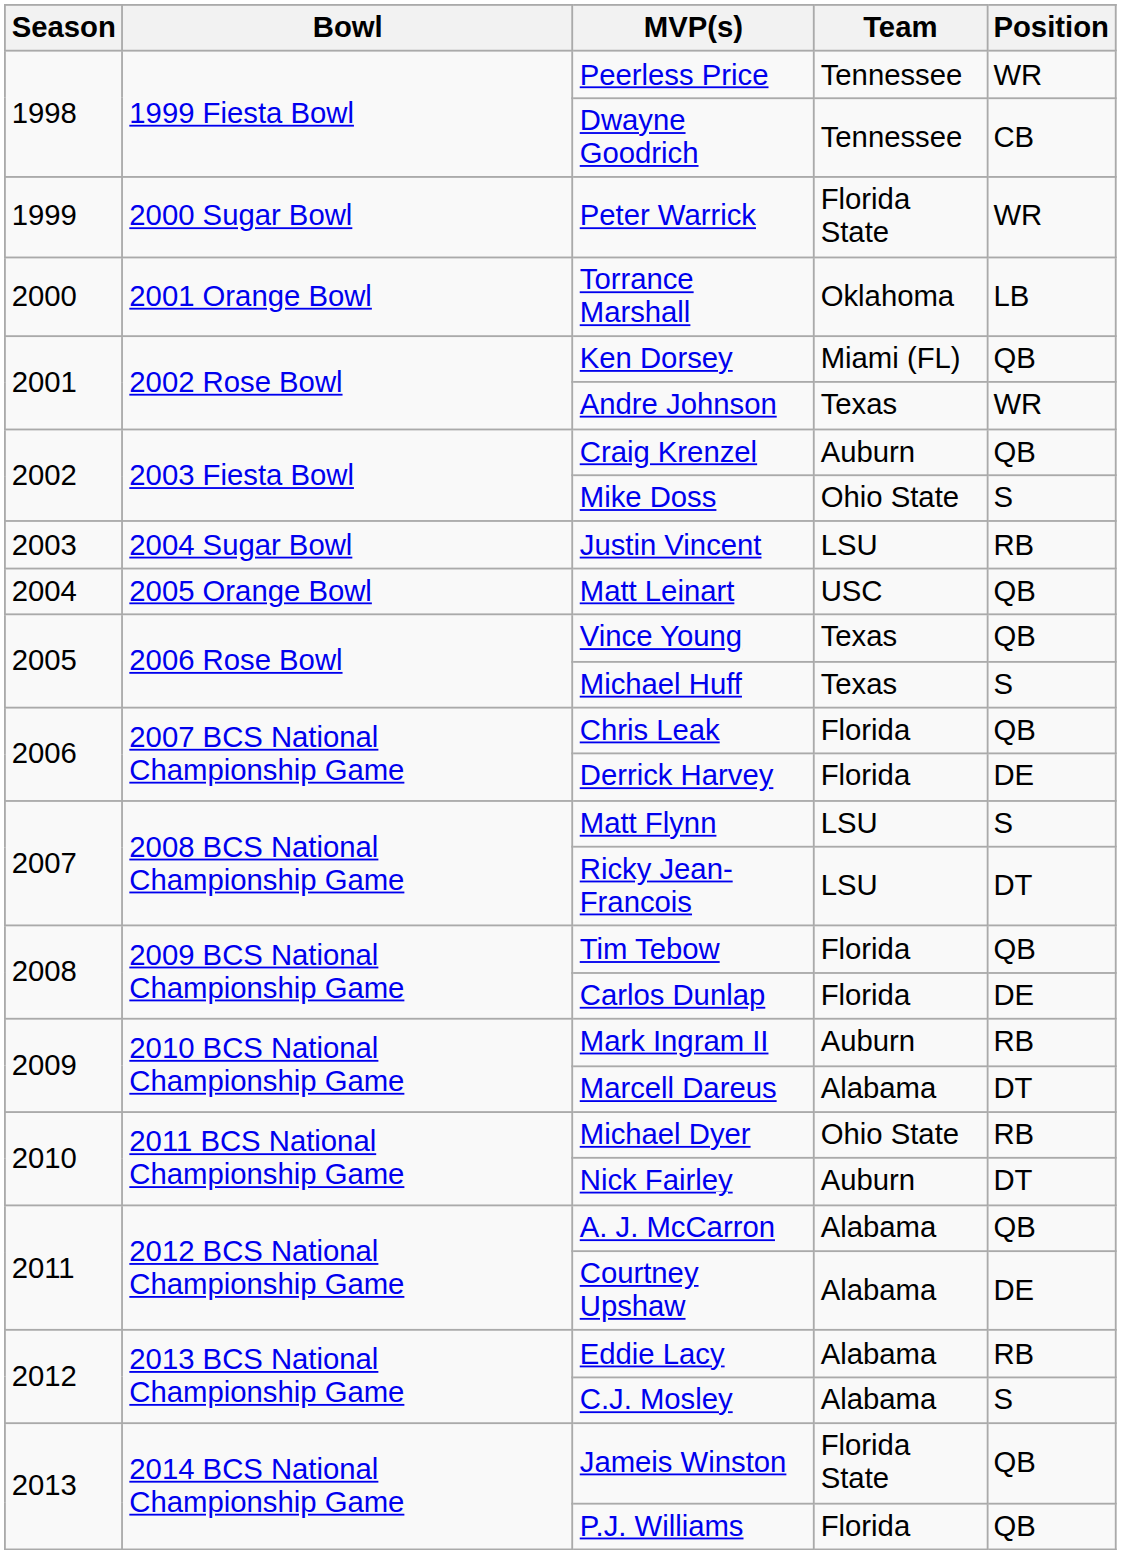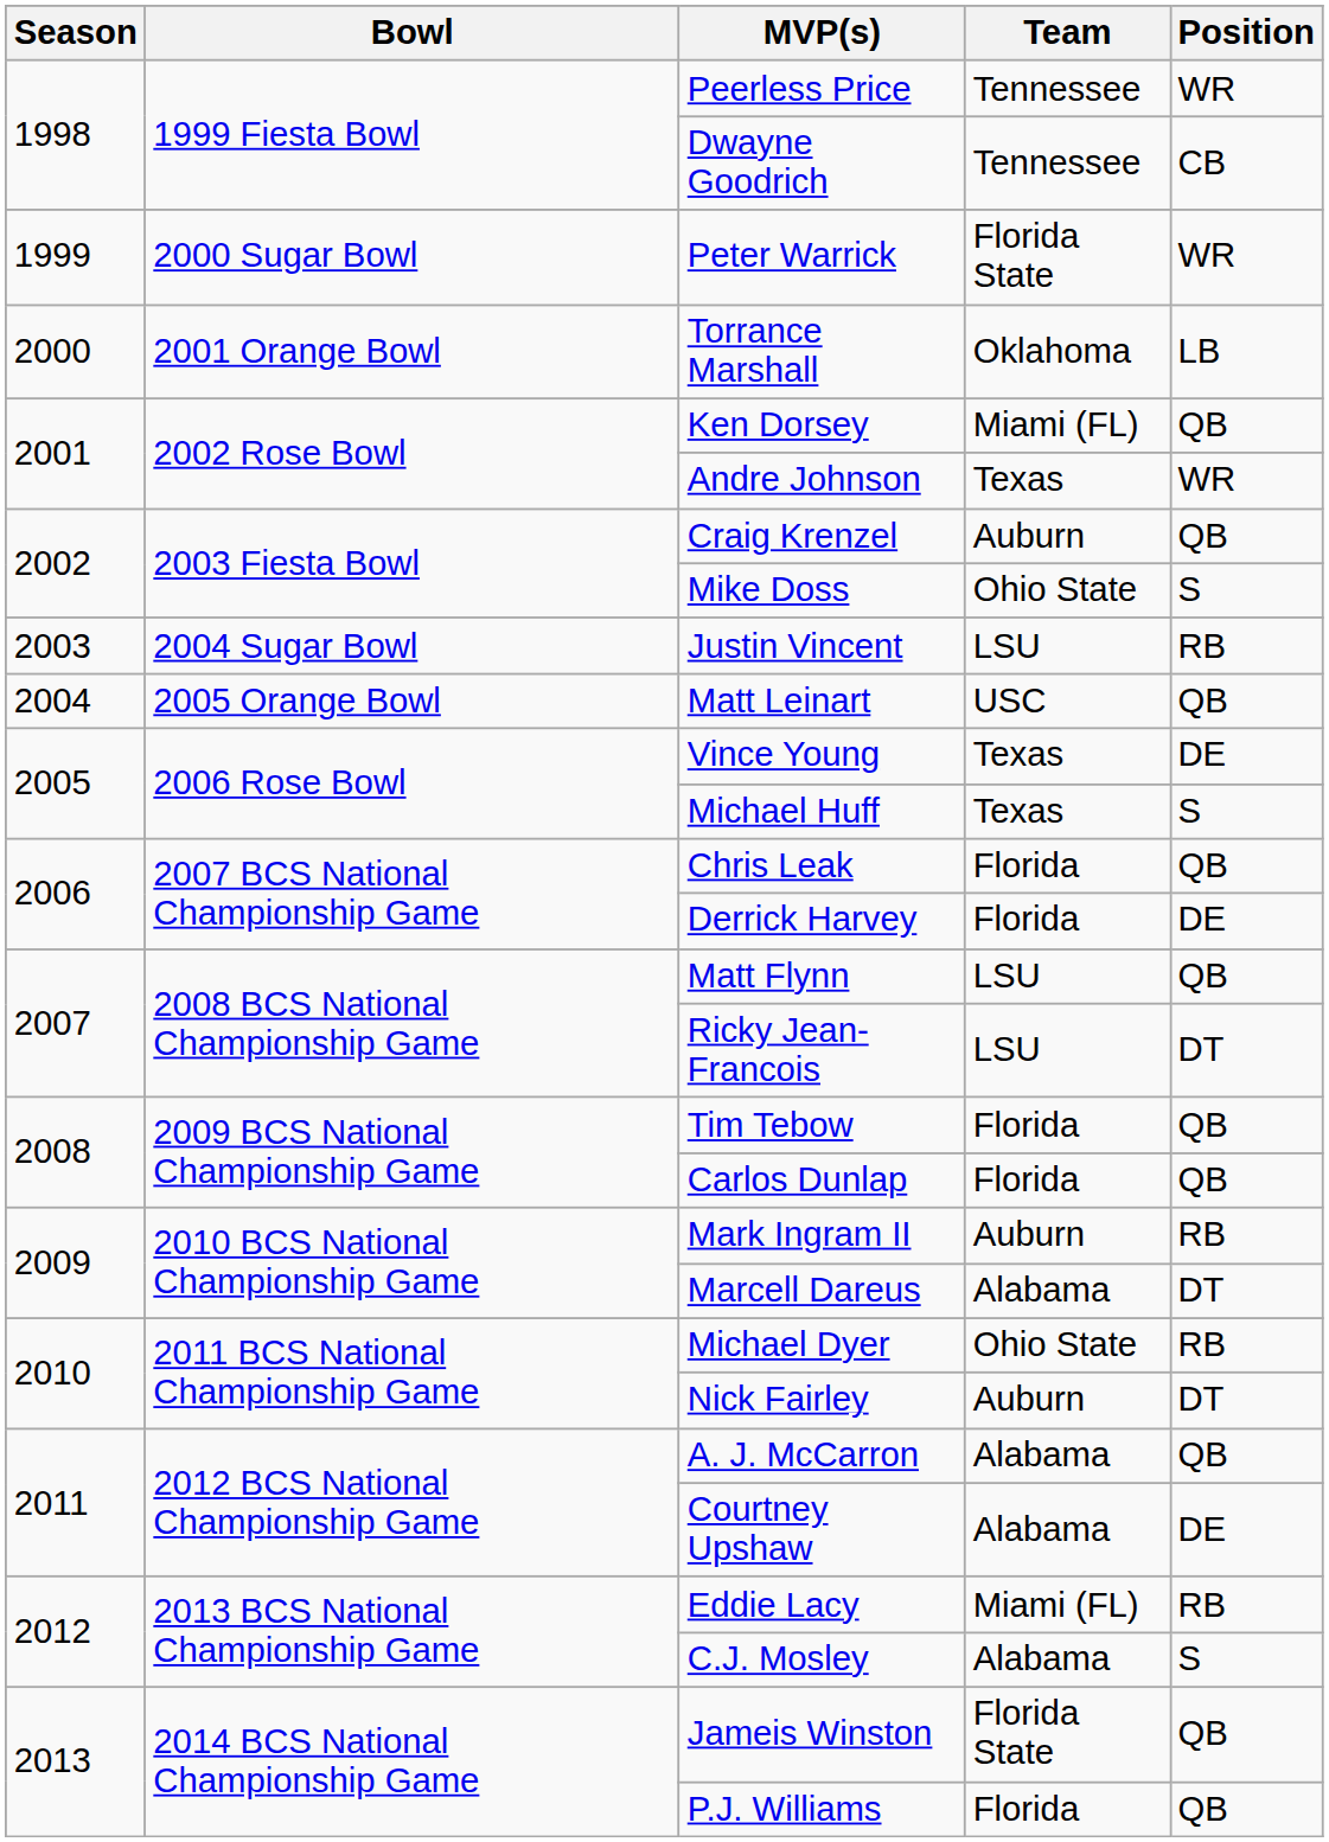Vince Young | Position: QB -> DE
Matt Flynn | Position: S -> QB
Carlos Dunlap | Position: DE -> QB
Eddie Lacy | Team: Alabama -> Miami (FL)
